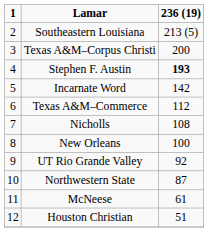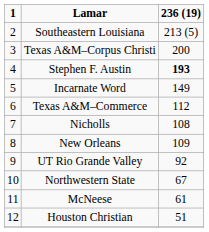Incarnate Word | 236 (19): 142 -> 149
New Orleans | 236 (19): 100 -> 109
Northwestern State | 236 (19): 87 -> 67
